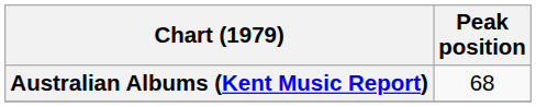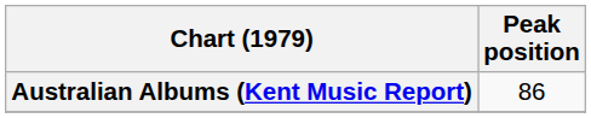Australian Albums (Kent Music Report) | Peak position: 68 -> 86
